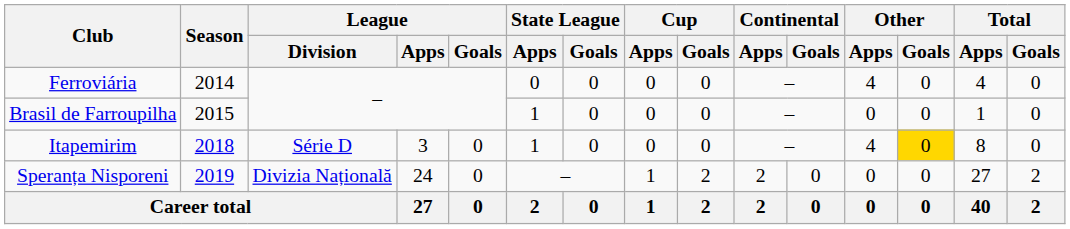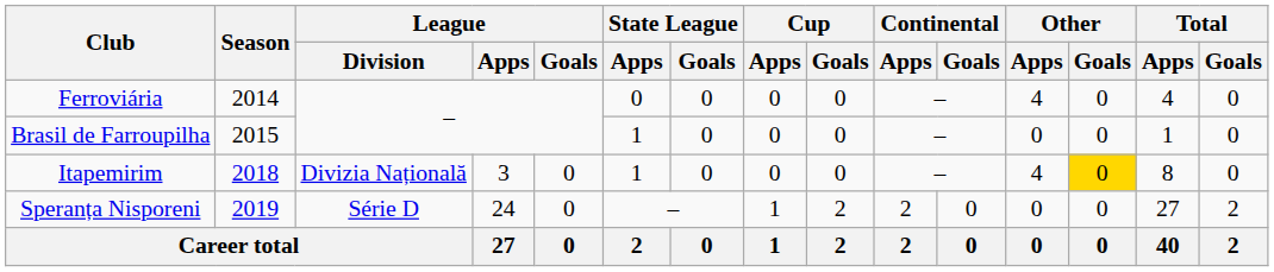Itapemirim | League / Division: Série D -> Divizia Națională
Speranța Nisporeni | League / Division: Divizia Națională -> Série D
